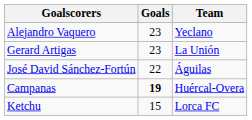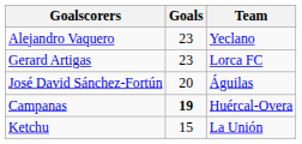Gerard Artigas | Team: La Unión -> Lorca FC
José David Sánchez-Fortún | Goals: 22 -> 20
Ketchu | Team: Lorca FC -> La Unión
